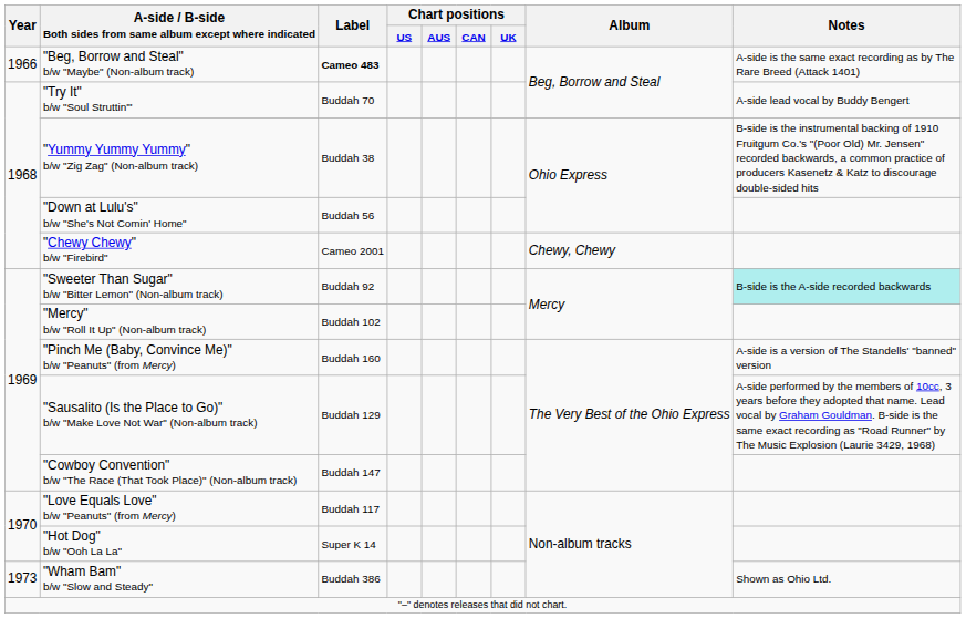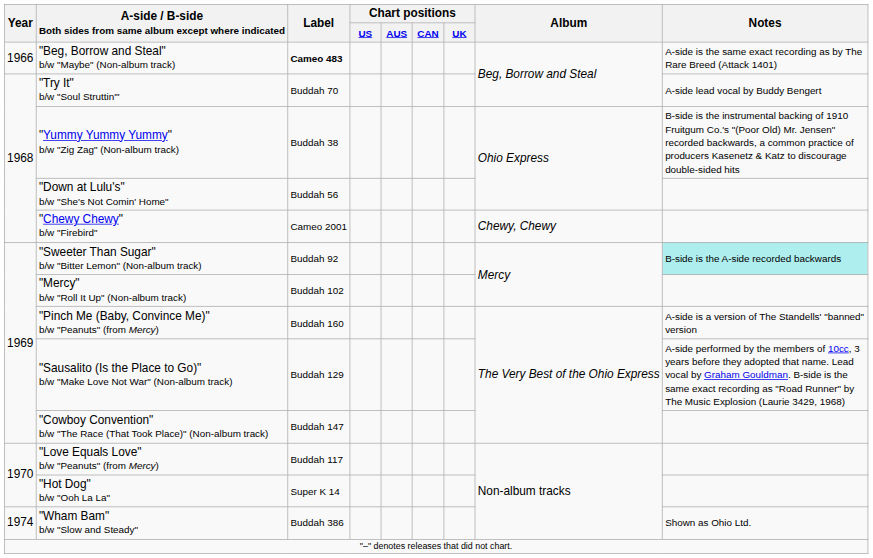"Wham Bam" b/w "Slow and Steady" | Year: 1973 -> 1974
